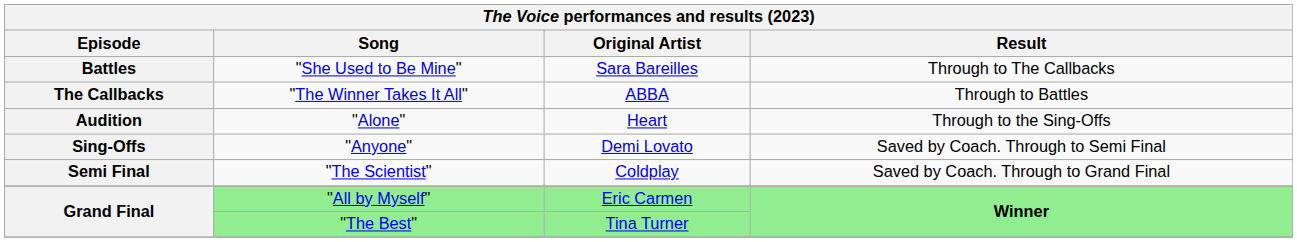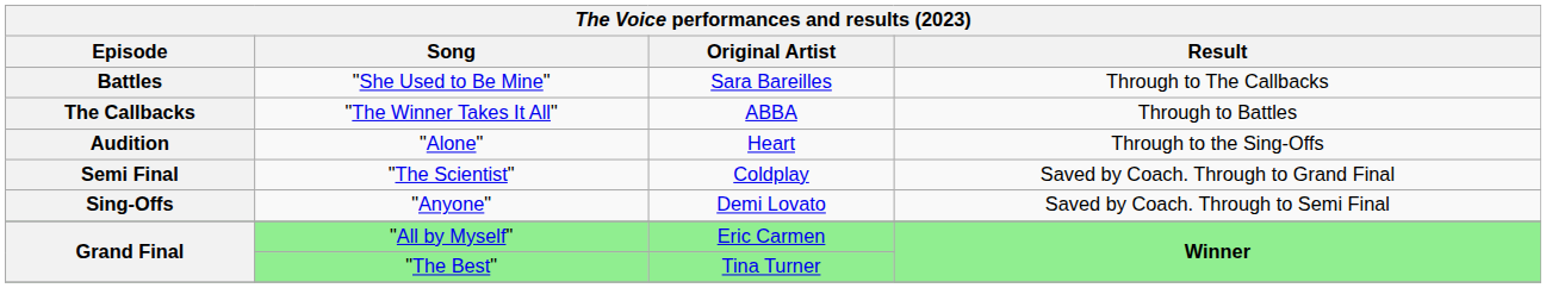rows swapped: "Anyone" <-> "The Scientist"
